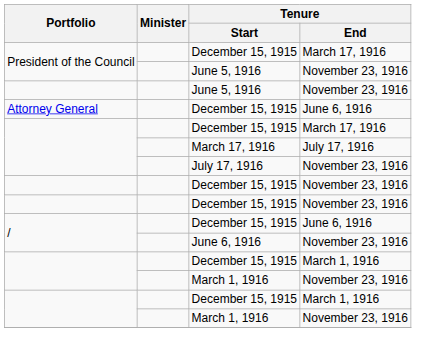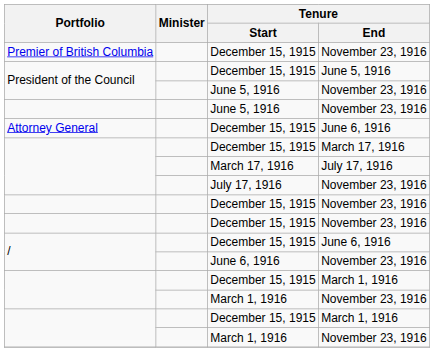+ row: Premier of British Columbia | December 15, 1915 | November 23, 1916
President of the Council / December 15, 1915 | Tenure / End: March 17, 1916 -> June 5, 1916
